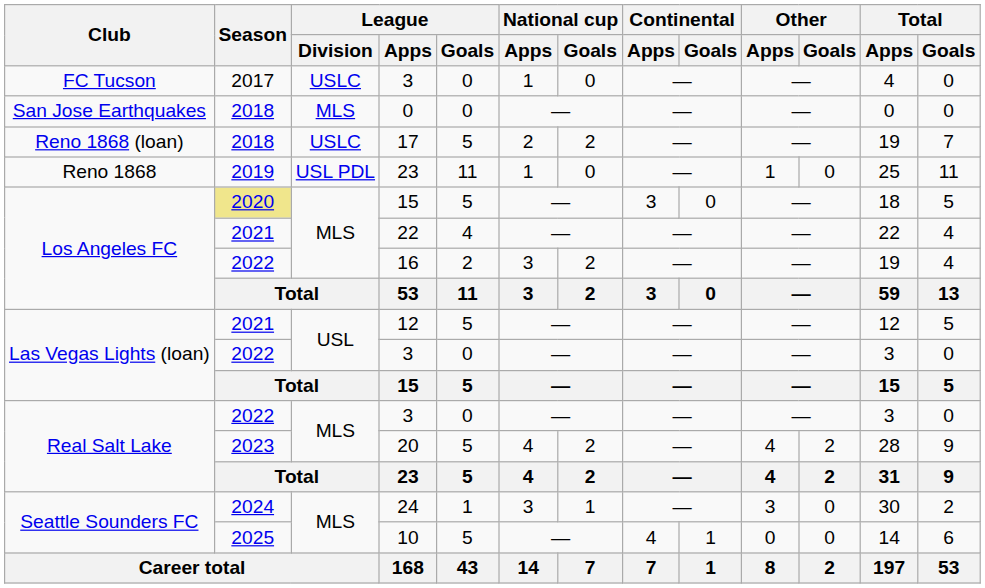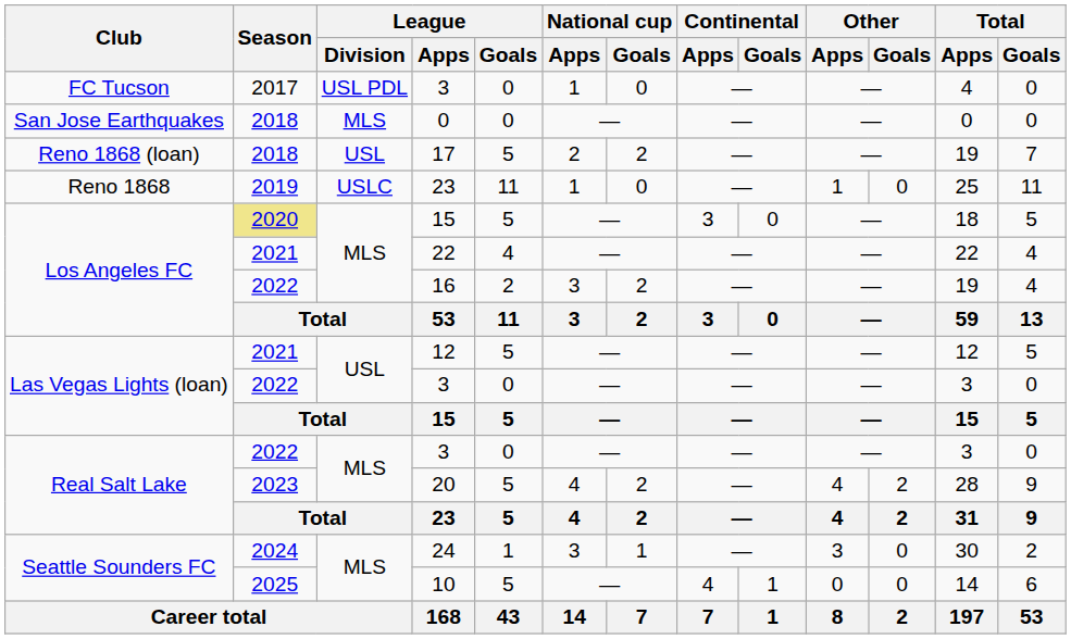FC Tucson / 3 | League / Division: USLC -> USL PDL
17 | League / Division: USLC -> USL
Reno 1868 / 23 | League / Division: USL PDL -> USLC
